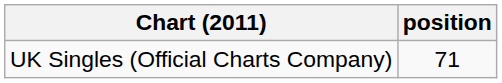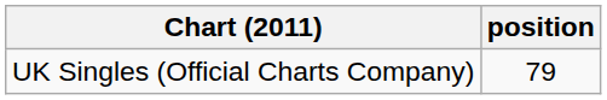UK Singles (Official Charts Company) | position: 71 -> 79
